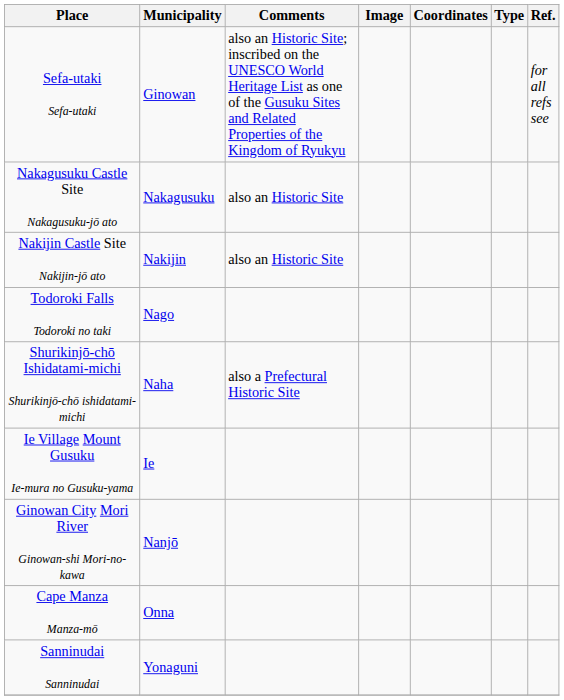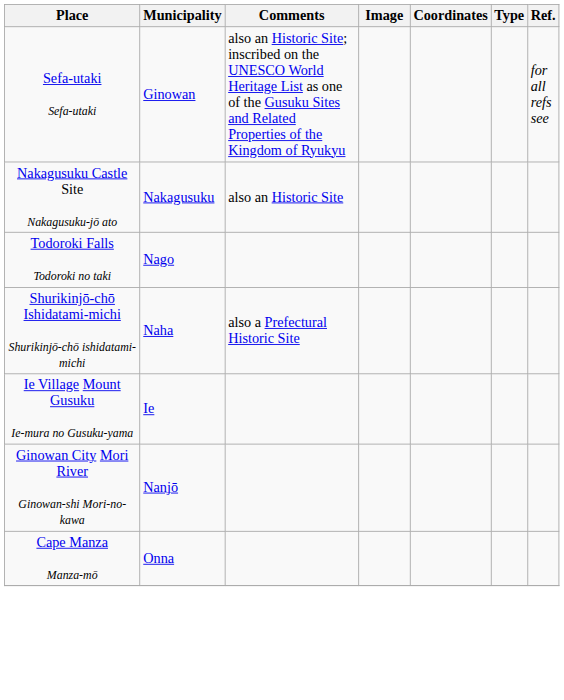- row: Nakijin Castle Site Nakijin-jō ato | Nakijin | also an Historic Site
- row: Sanninudai Sanninudai | Yonaguni
